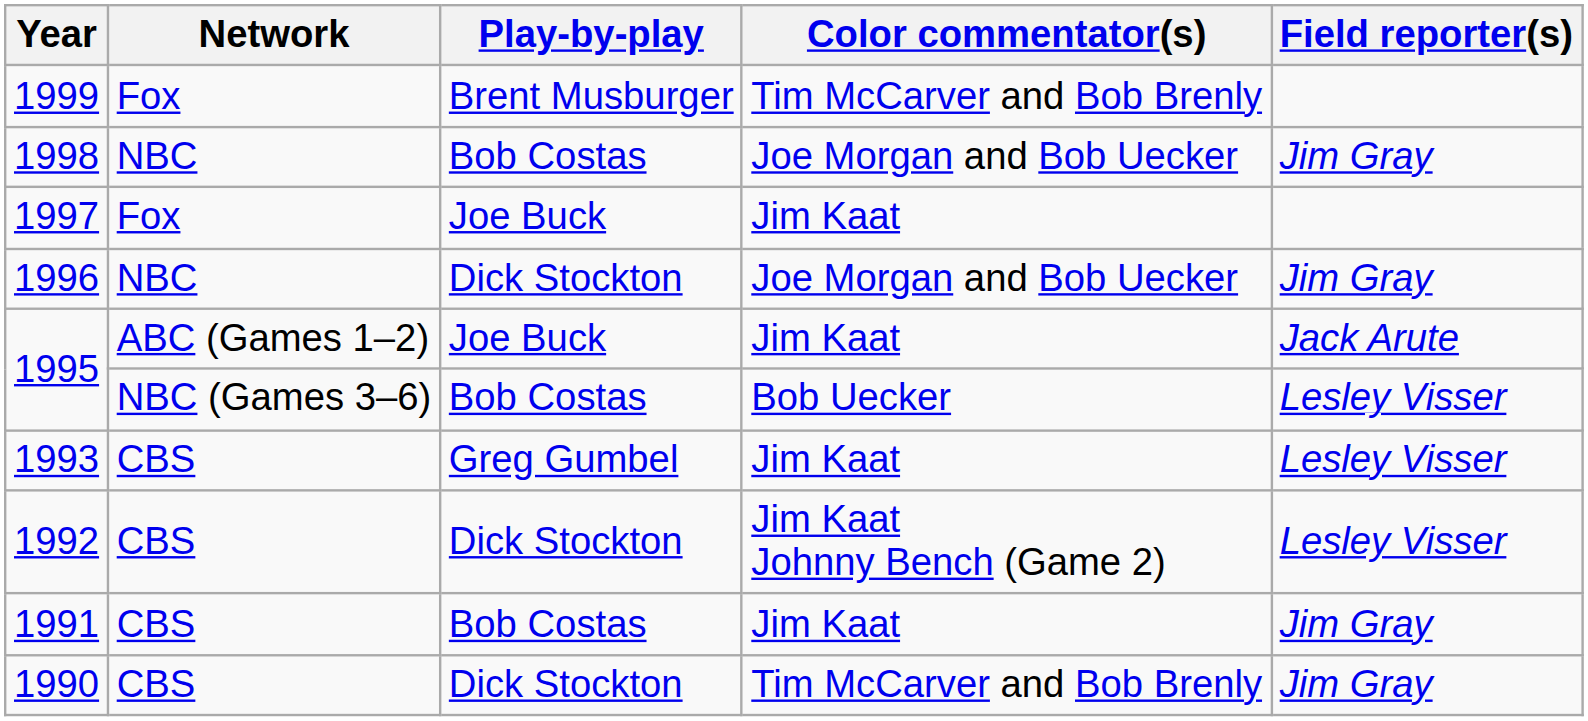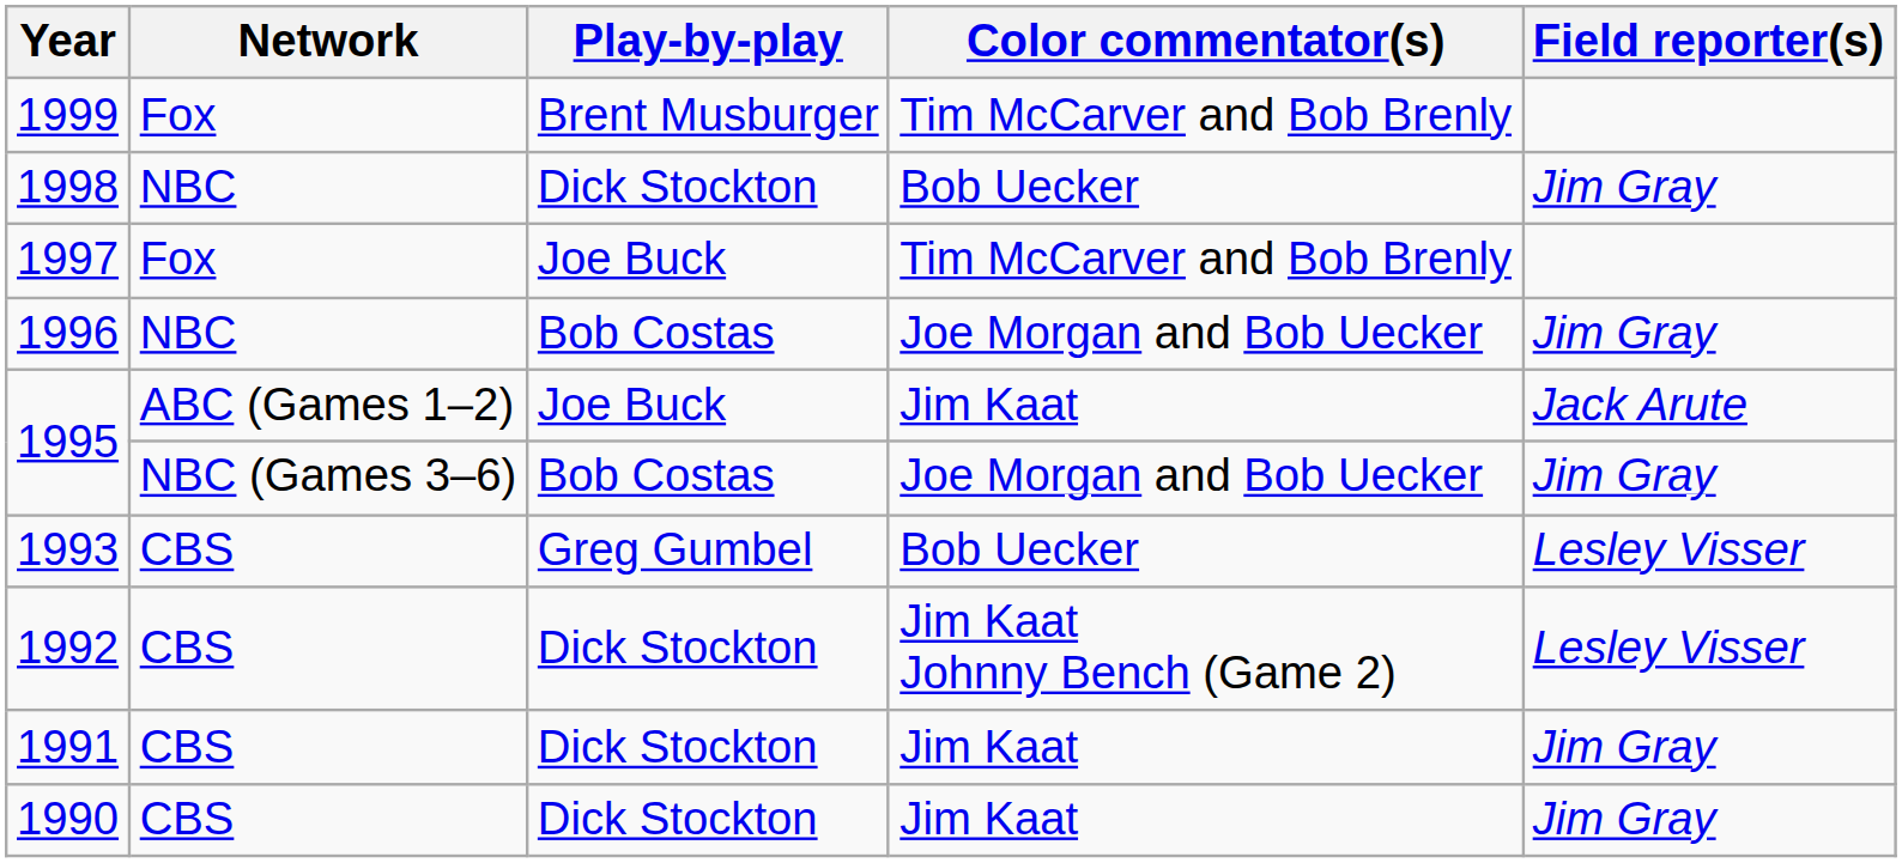1998 | Play-by-play: Bob Costas -> Dick Stockton
1998 | Color commentator(s): Joe Morgan and Bob Uecker -> Bob Uecker
1997 | Color commentator(s): Jim Kaat -> Tim McCarver and Bob Brenly
1996 | Play-by-play: Dick Stockton -> Bob Costas
1995 / NBC (Games 3–6) | Color commentator(s): Bob Uecker -> Joe Morgan and Bob Uecker
1995 / NBC (Games 3–6) | Field reporter(s): Lesley Visser -> Jim Gray
1993 | Color commentator(s): Jim Kaat -> Bob Uecker
1991 | Play-by-play: Bob Costas -> Dick Stockton
1990 | Color commentator(s): Tim McCarver and Bob Brenly -> Jim Kaat
